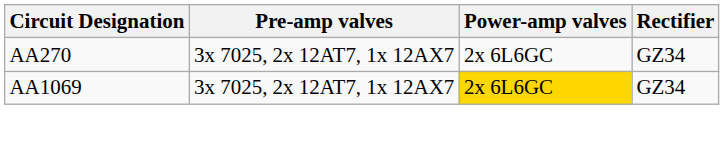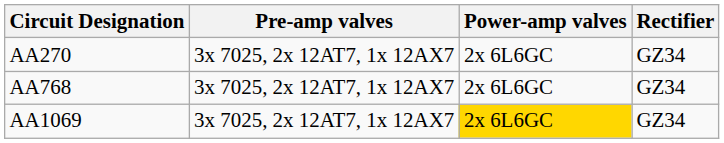+ row: AA768 | 3x 7025, 2x 12AT7, 1x 12AX7 | 2x 6L6GC | GZ34
